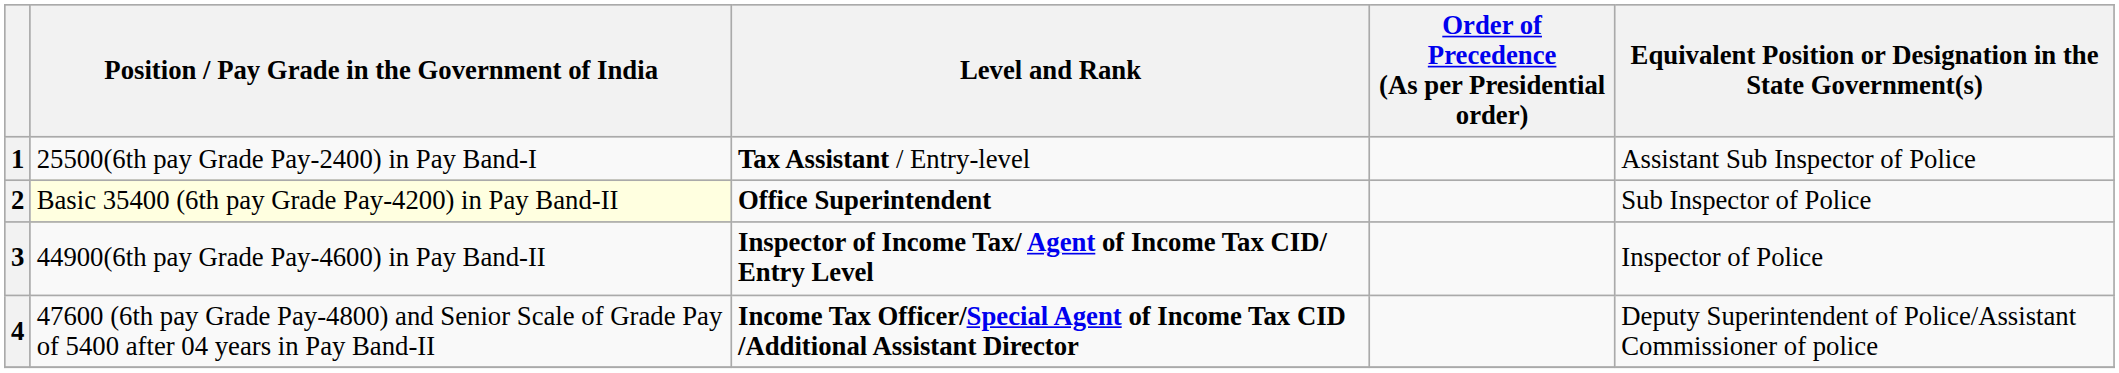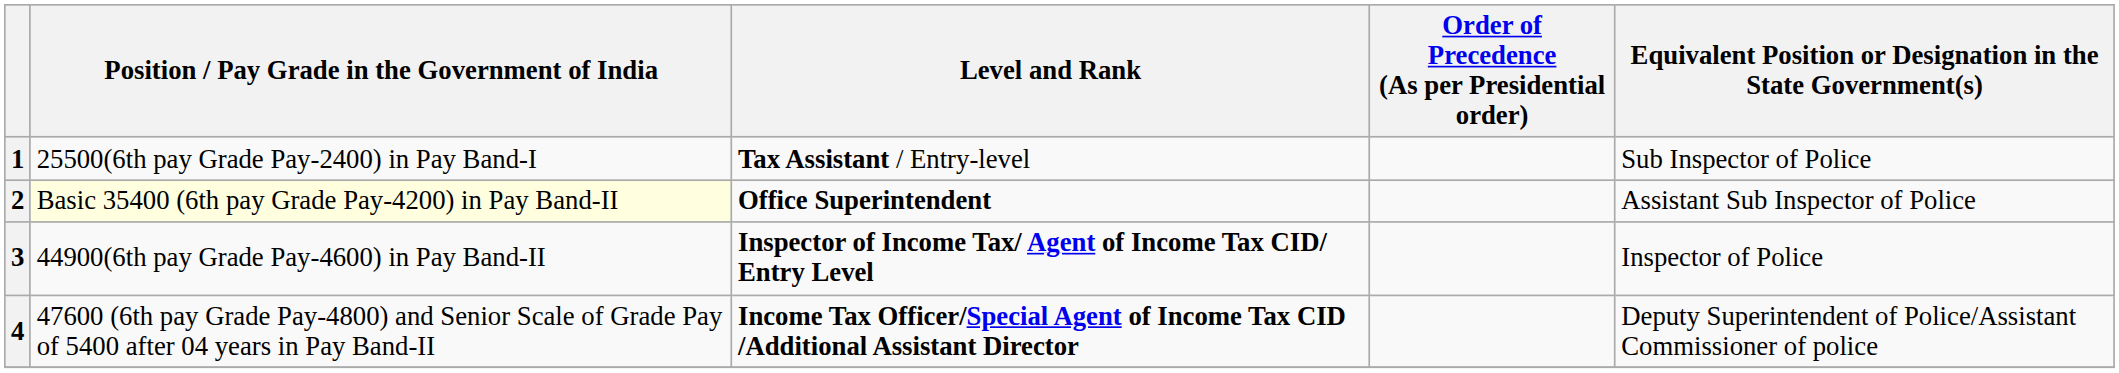1 | column 5: Assistant Sub Inspector of Police -> Sub Inspector of Police
2 | column 5: Sub Inspector of Police -> Assistant Sub Inspector of Police
